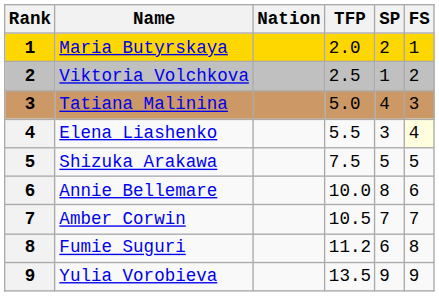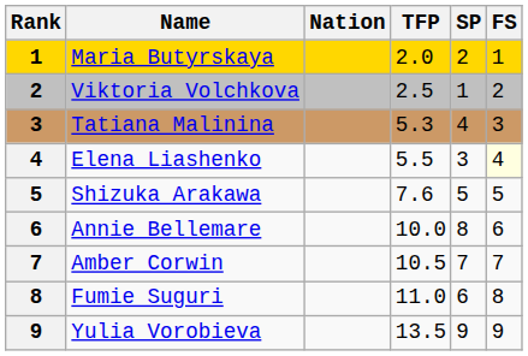Tatiana Malinina | TFP: 5.0 -> 5.3
Shizuka Arakawa | TFP: 7.5 -> 7.6
Fumie Suguri | TFP: 11.2 -> 11.0
